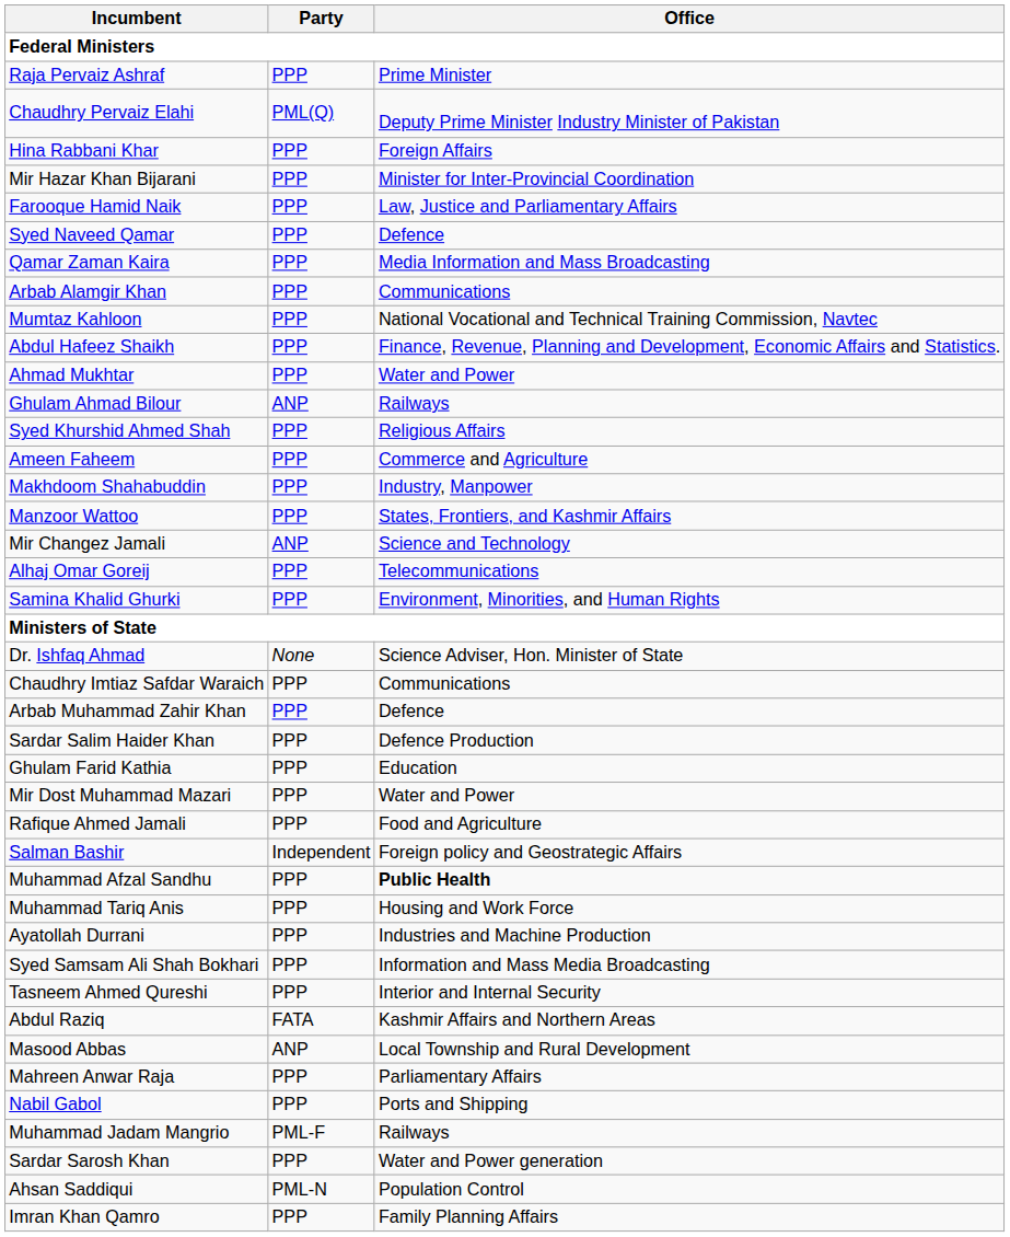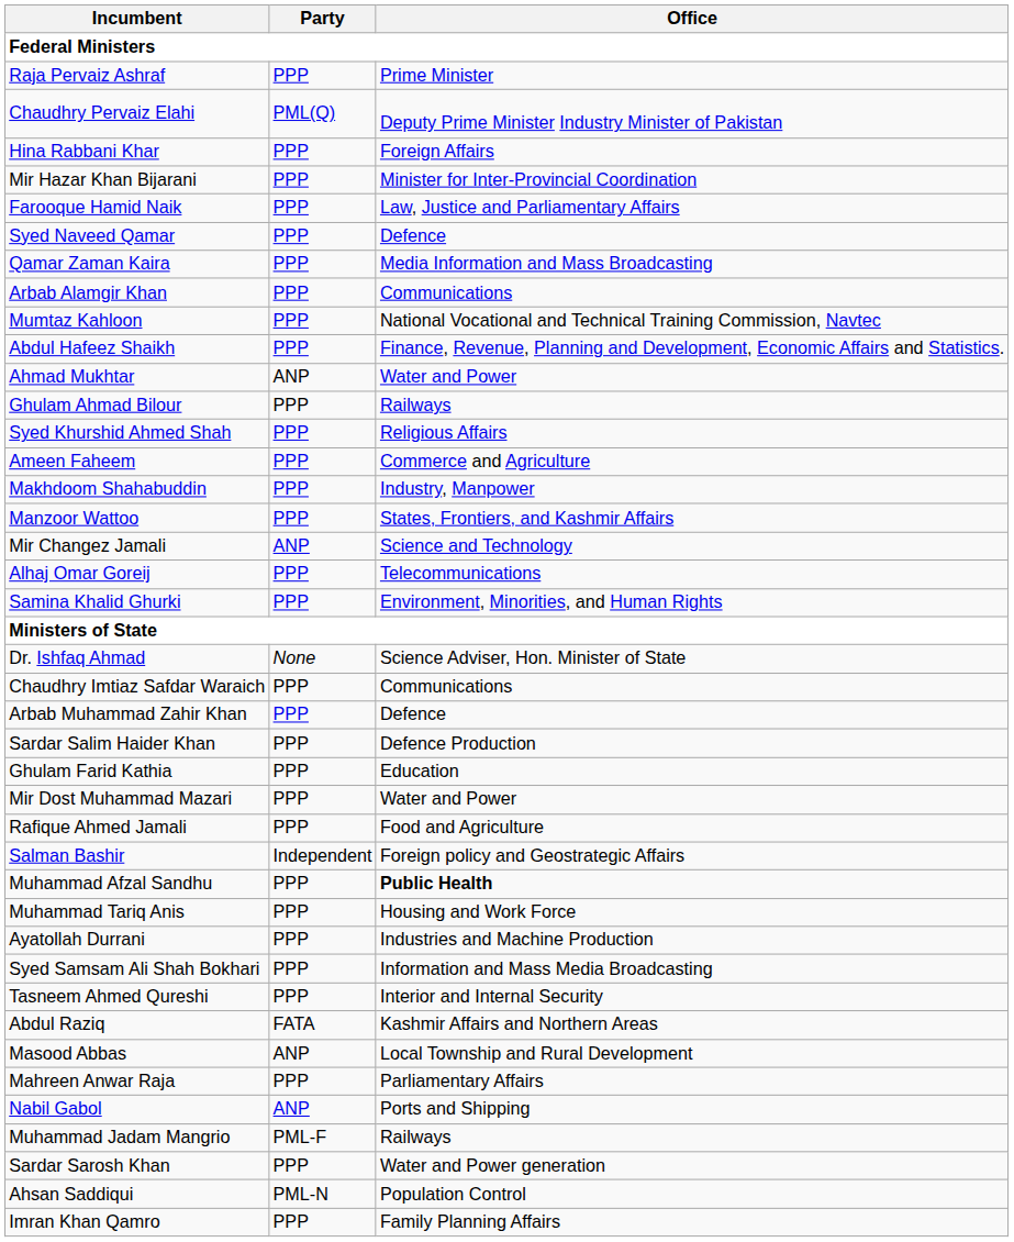Ahmad Mukhtar | Party: PPP -> ANP
Ghulam Ahmad Bilour | Party: ANP -> PPP
Nabil Gabol | Party: PPP -> ANP
